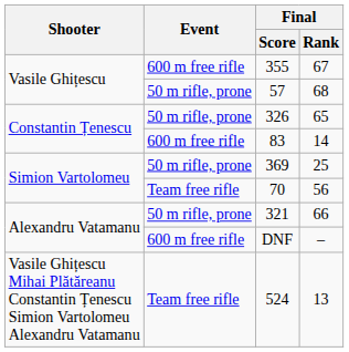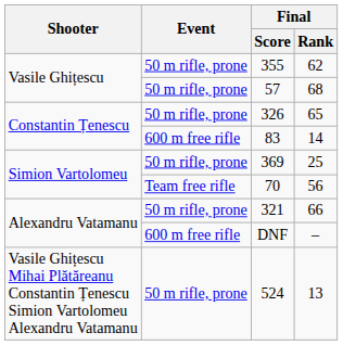355 | Event: 600 m free rifle -> 50 m rifle, prone
355 | Final / Rank: 67 -> 62
524 | Event: Team free rifle -> 50 m rifle, prone
